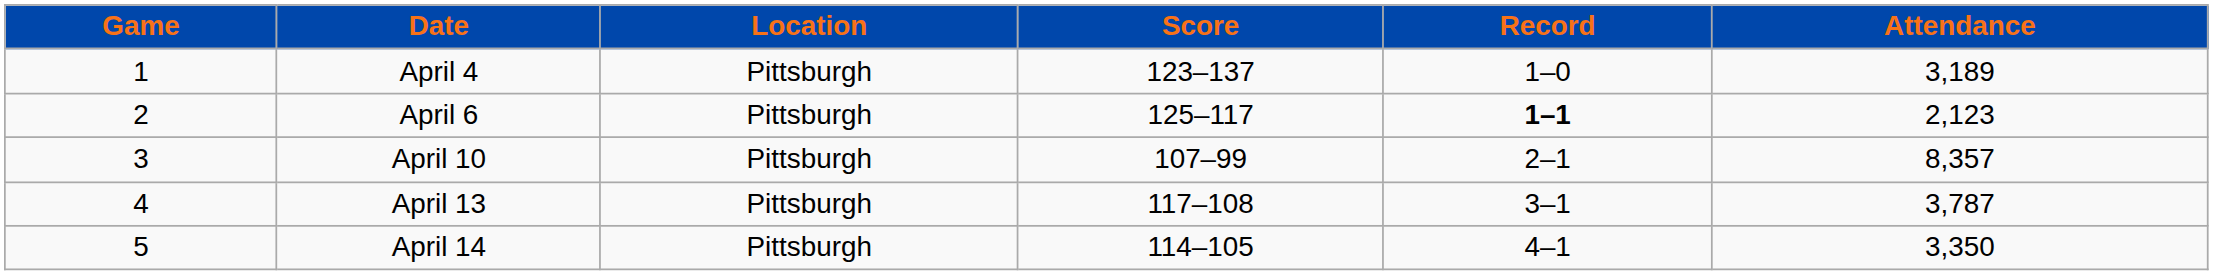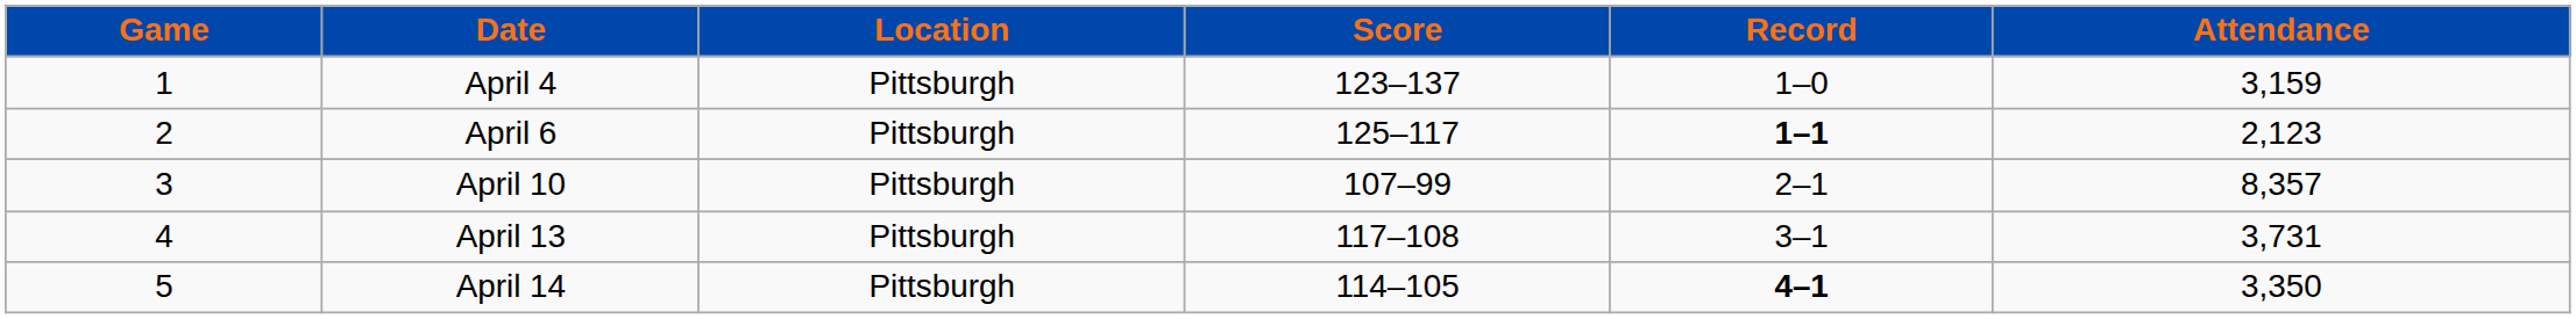April 4 | Attendance: 3,189 -> 3,159
April 13 | Attendance: 3,787 -> 3,731
April 14 | Record: normal -> bold
